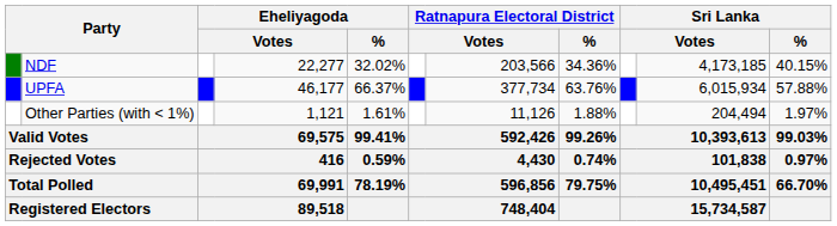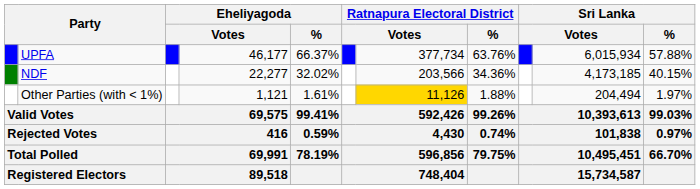rows swapped: UPFA <-> NDF
Other Parties (with < 1%) | column 7: no background -> gold background
